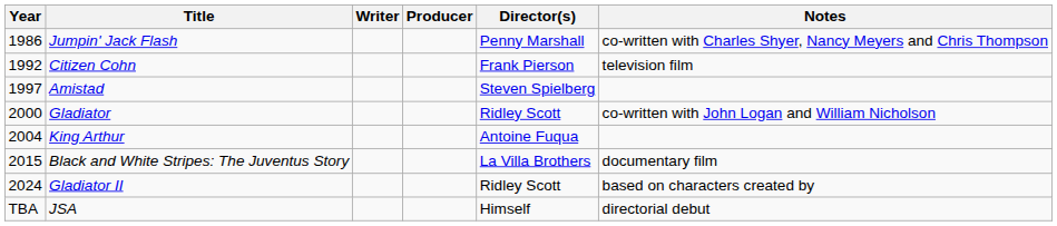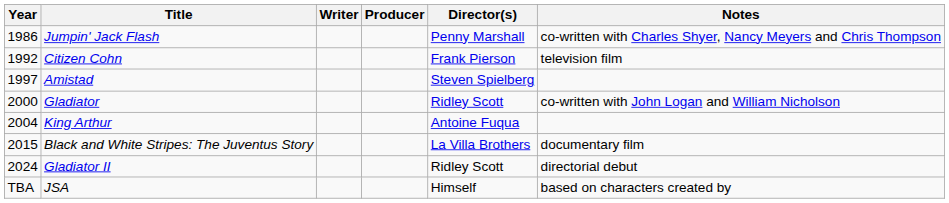Gladiator II | Notes: based on characters created by -> directorial debut
JSA | Notes: directorial debut -> based on characters created by
